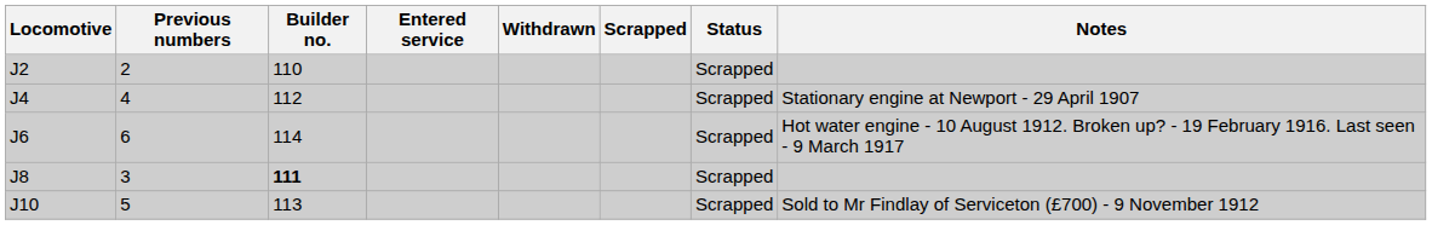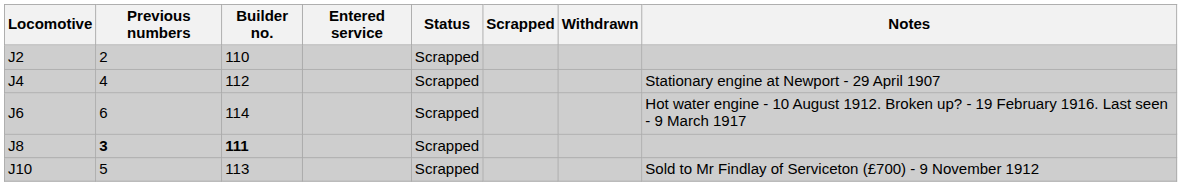columns swapped: Withdrawn <-> Status
J8 | Previous numbers: normal -> bold
